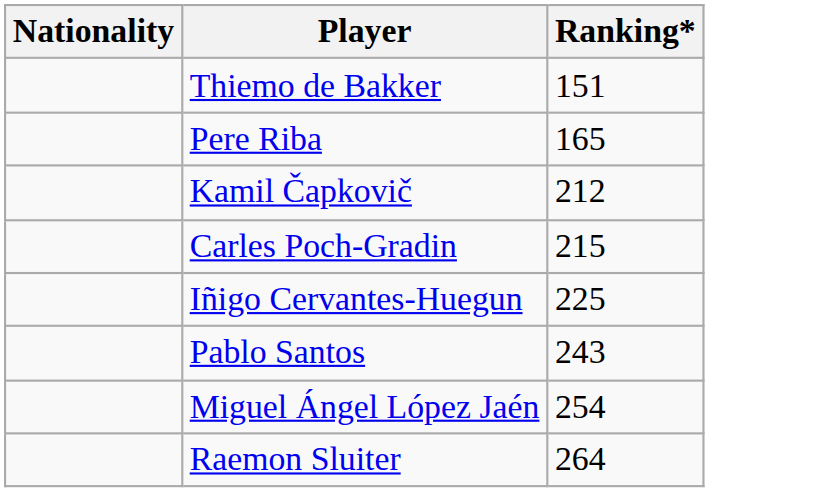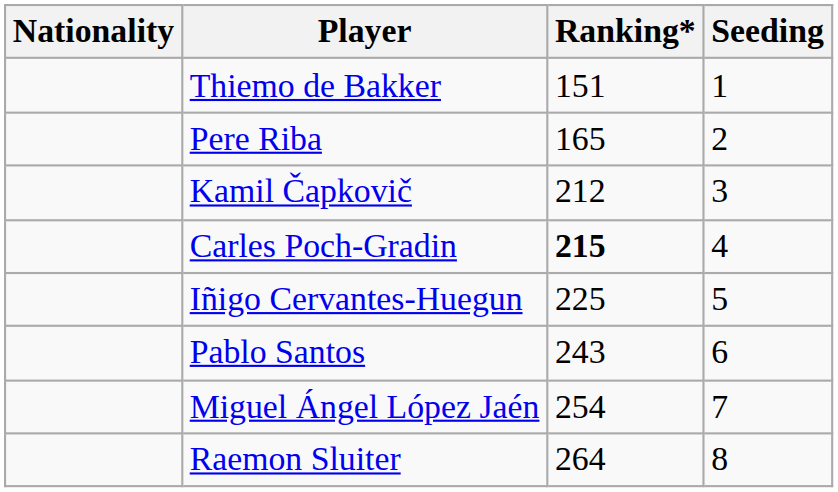+ column: Seeding | 1 | 2 | 3 | 4 | 5 | 6 | 7 | 8
Carles Poch-Gradin | Ranking*: normal -> bold
